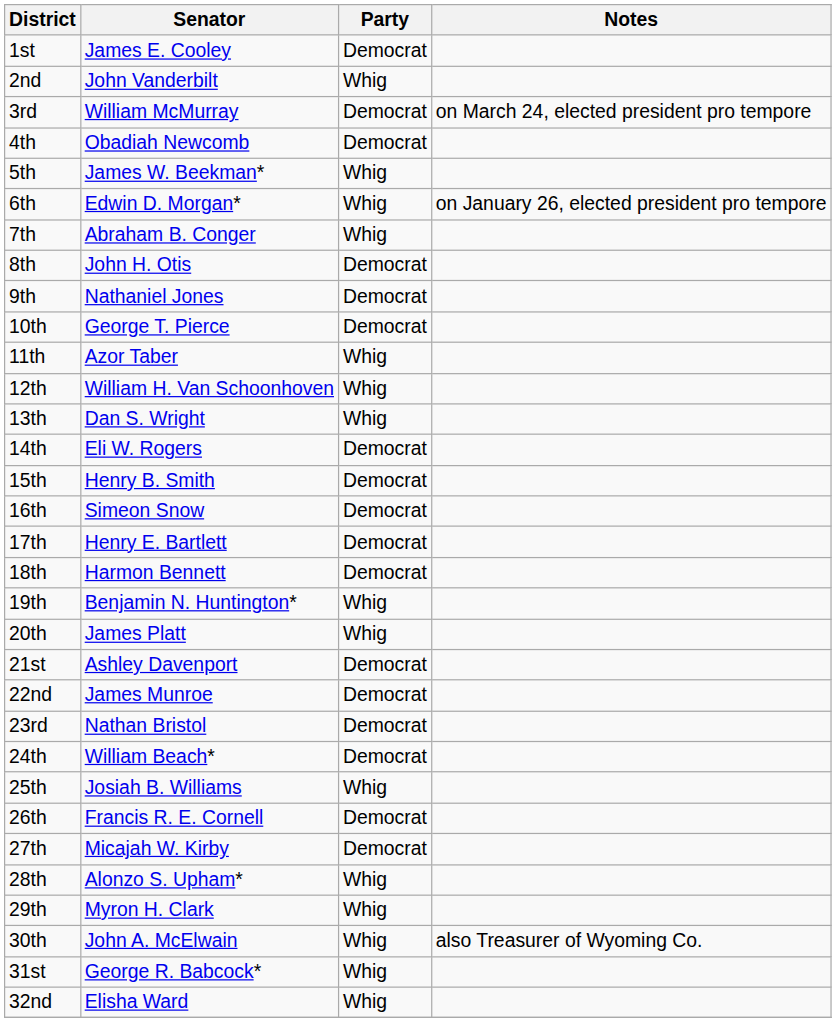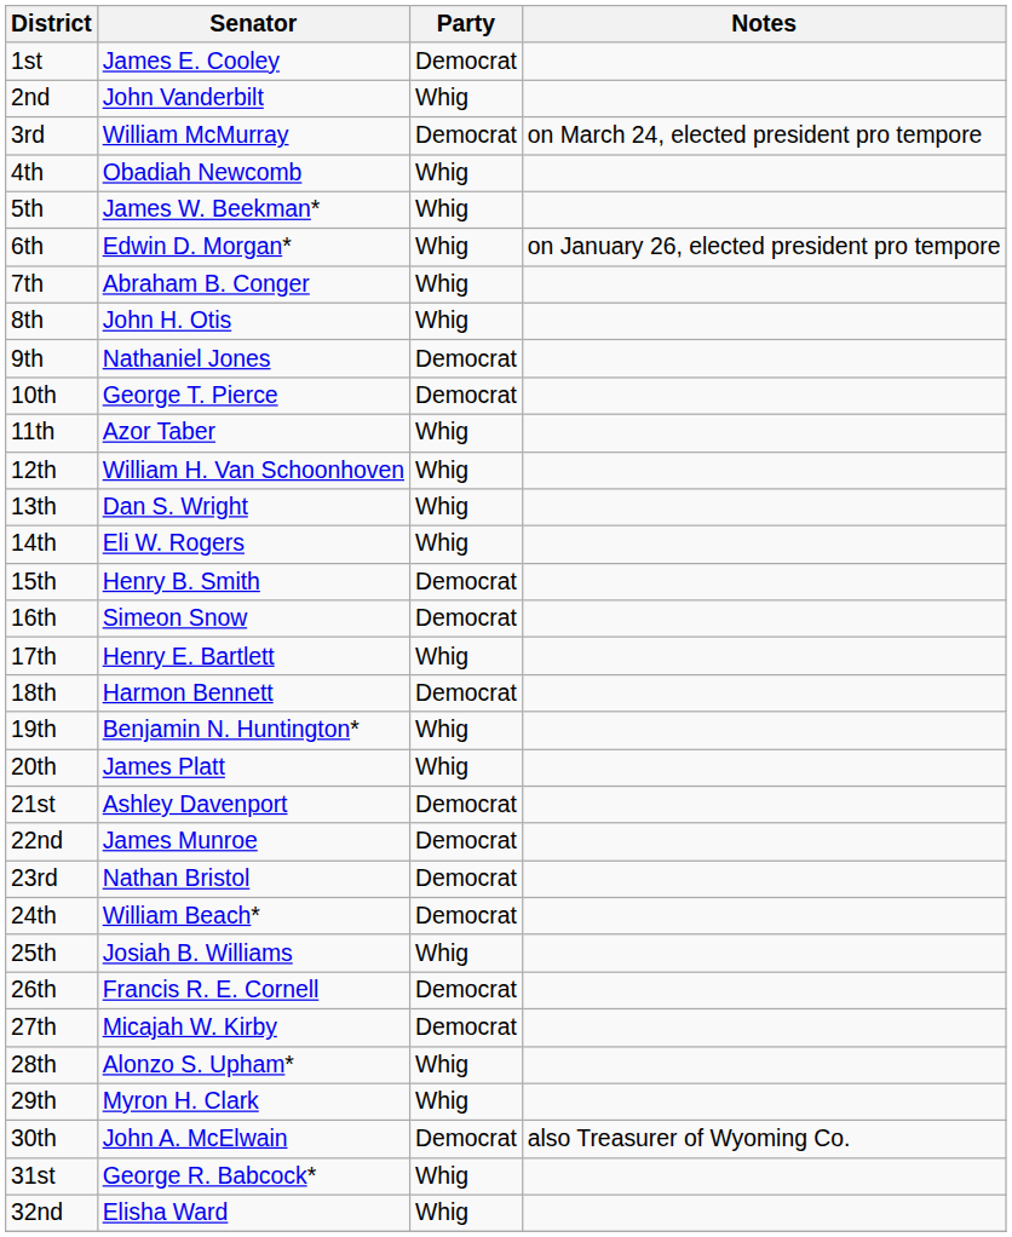4th | Party: Democrat -> Whig
8th | Party: Democrat -> Whig
14th | Party: Democrat -> Whig
17th | Party: Democrat -> Whig
30th | Party: Whig -> Democrat
